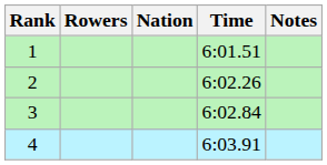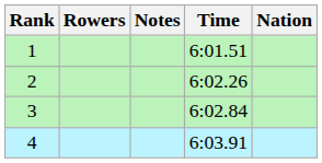columns swapped: Nation <-> Notes
